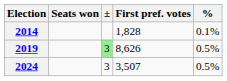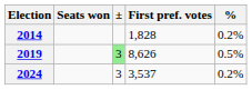2014 | %: 0.1% -> 0.2%
2024 | First pref. votes: 3,507 -> 3,537
2024 | %: 0.5% -> 0.2%
